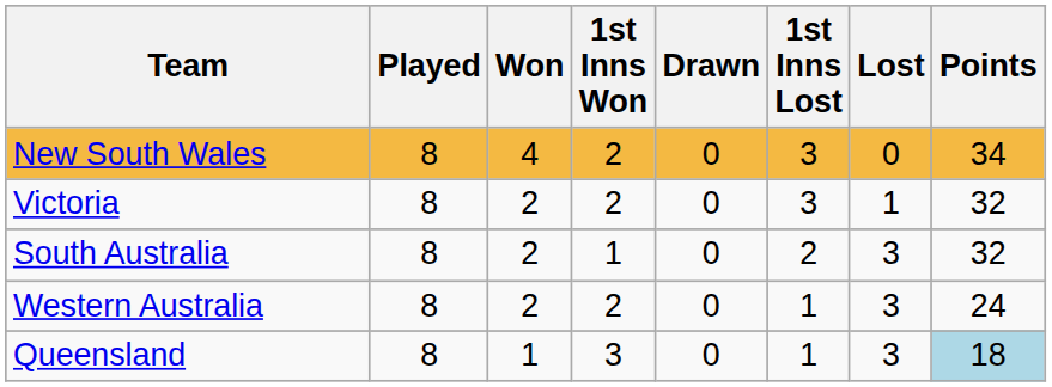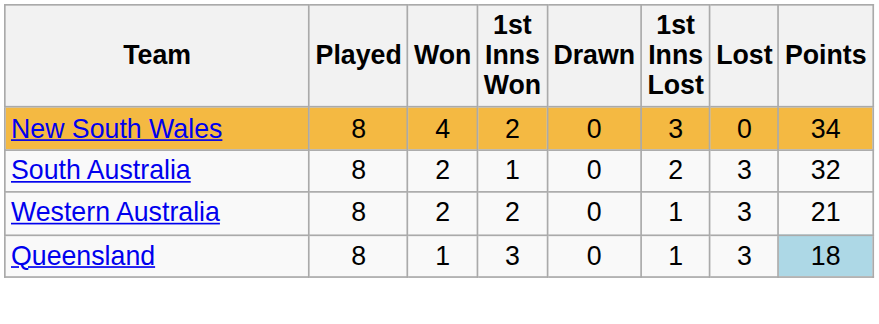- row: Victoria | 8 | 2 | 2 | 0 | 3 | 1 | 32
Western Australia | Points: 24 -> 21
